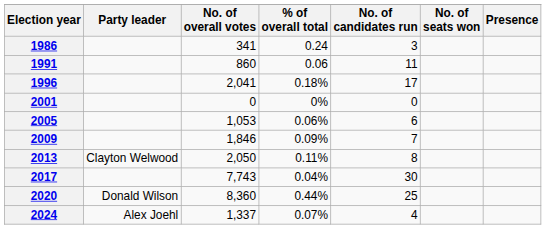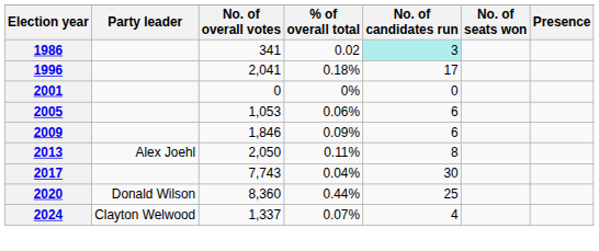1986 | % of overall total: 0.24 -> 0.02
1986 | No. of candidates run: no background -> paleturquoise background
- row: 1991 | 860 | 0.06 | 11
2009 | No. of candidates run: 7 -> 6
2013 | Party leader: Clayton Welwood -> Alex Joehl
2024 | Party leader: Alex Joehl -> Clayton Welwood
